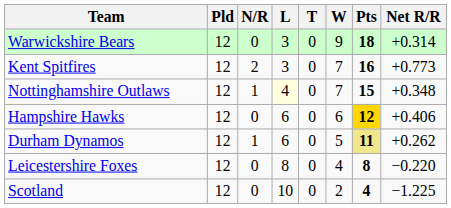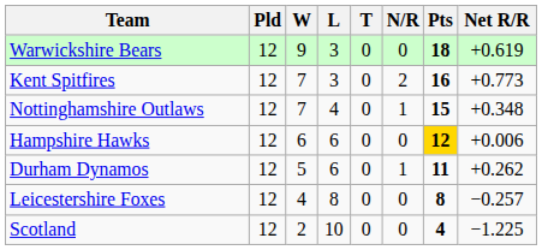columns swapped: W <-> N/R
Warwickshire Bears | Net R/R: +0.314 -> +0.619
Nottinghamshire Outlaws | L: lightyellow background -> no background
Hampshire Hawks | Net R/R: +0.406 -> +0.006
Durham Dynamos | Pts: khaki background -> no background
Leicestershire Foxes | Net R/R: −0.220 -> −0.257
